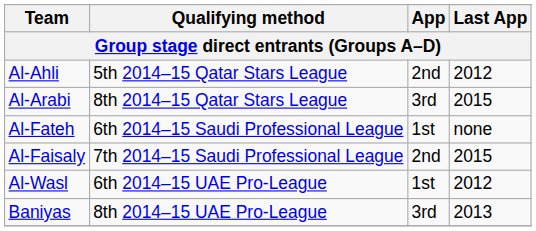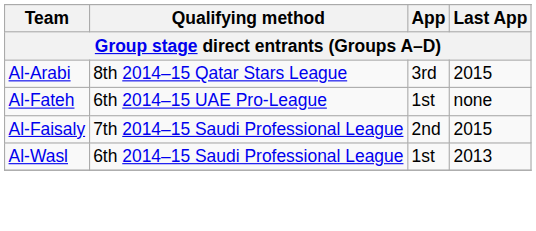- row: Al-Ahli | 5th 2014–15 Qatar Stars League | 2nd | 2012
Al-Fateh | Qualifying method: 6th 2014–15 Saudi Professional League -> 6th 2014–15 UAE Pro-League
Al-Wasl | Qualifying method: 6th 2014–15 UAE Pro-League -> 6th 2014–15 Saudi Professional League
Al-Wasl | Last App: 2012 -> 2013
- row: Baniyas | 8th 2014–15 UAE Pro-League | 3rd | 2013
